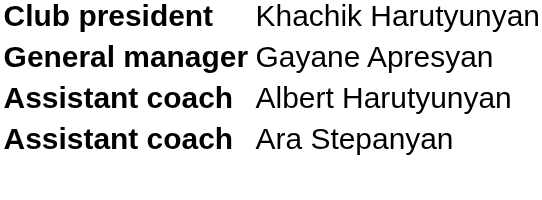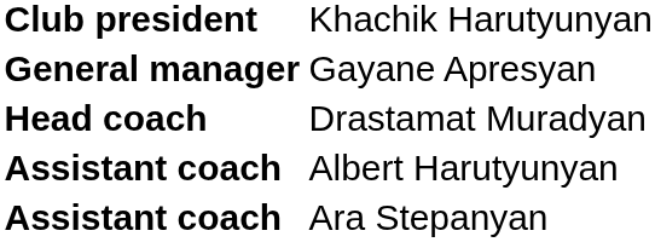+ row: Head coach | Drastamat Muradyan
